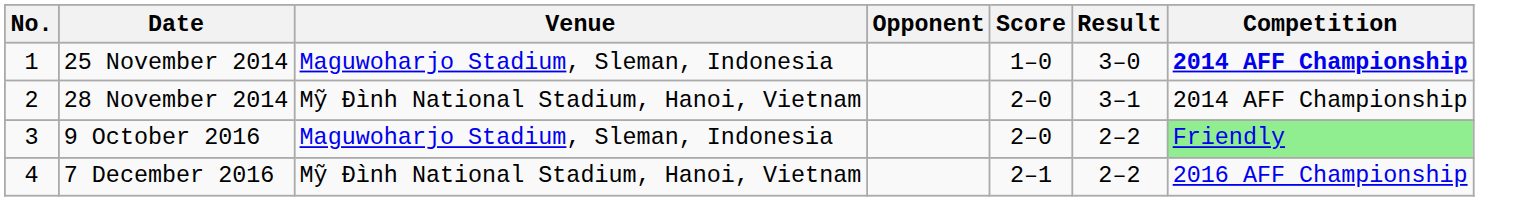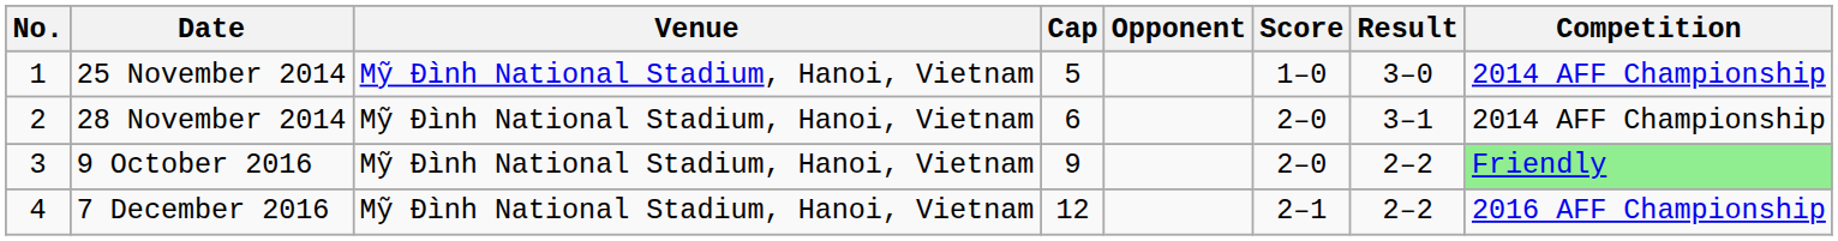+ column: Cap | 5 | 6 | 9 | 12
25 November 2014 | Venue: Maguwoharjo Stadium, Sleman, Indonesia -> Mỹ Đình National Stadium, Hanoi, Vietnam
25 November 2014 | Competition: bold -> normal
9 October 2016 | Venue: Maguwoharjo Stadium, Sleman, Indonesia -> Mỹ Đình National Stadium, Hanoi, Vietnam
